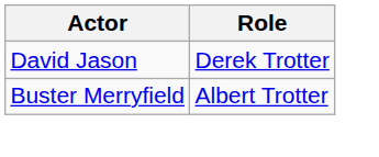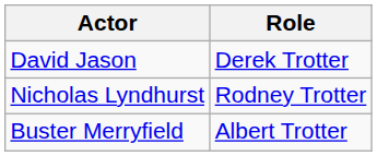+ row: Nicholas Lyndhurst | Rodney Trotter
